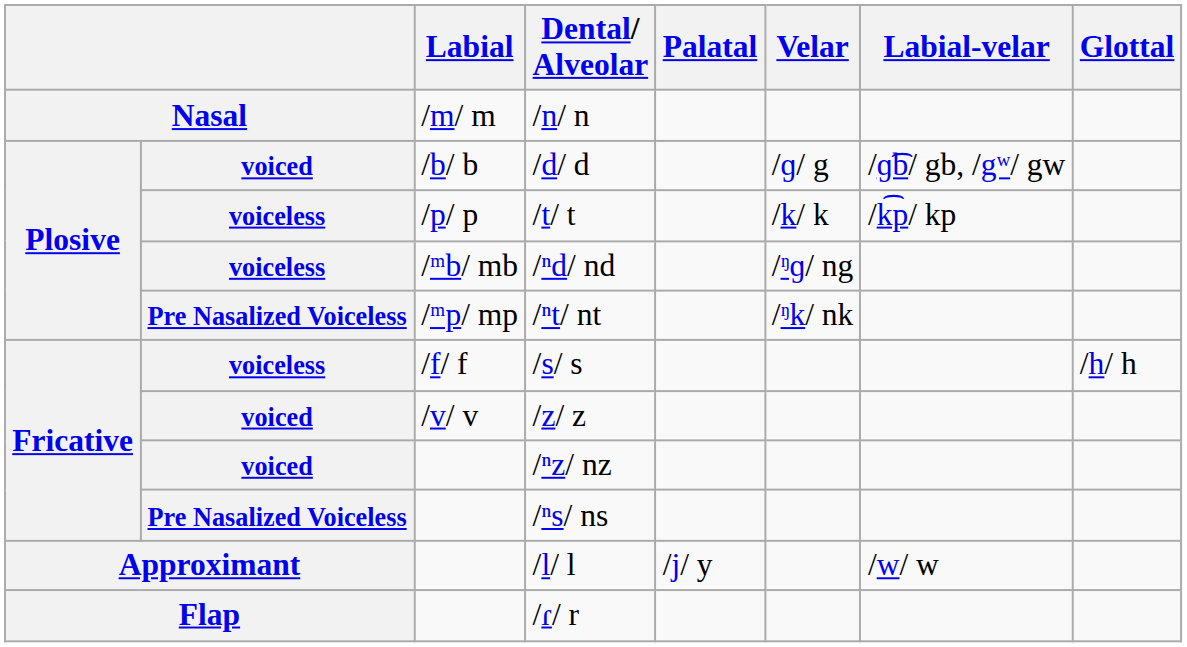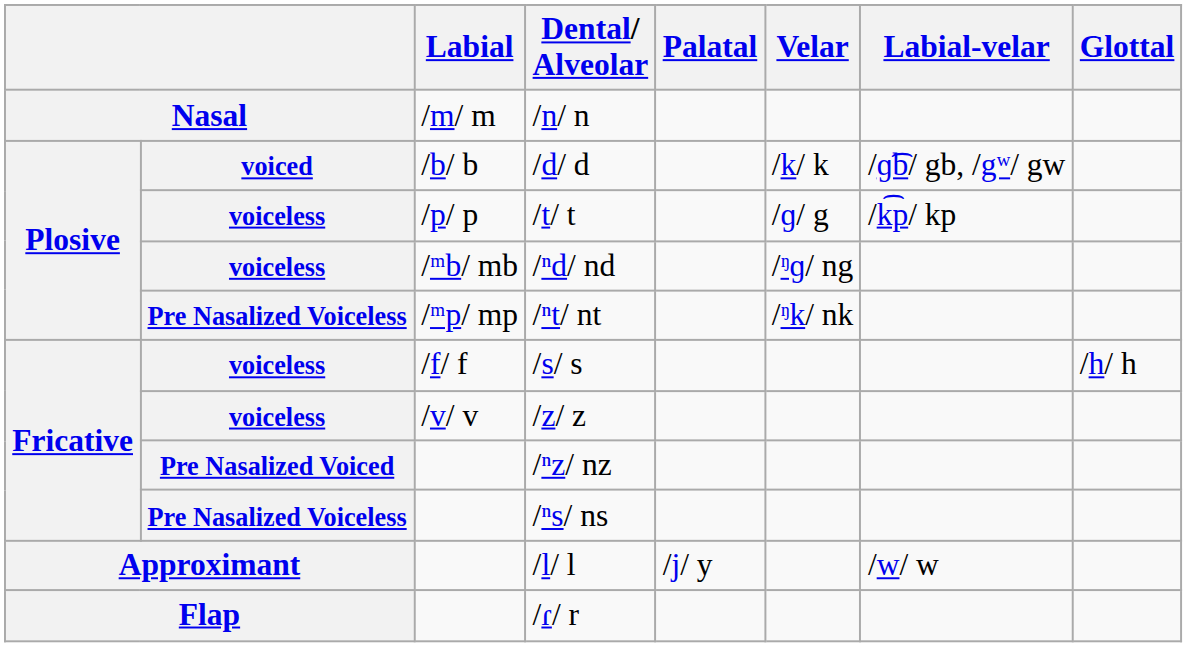/d/ d | Velar: /ɡ/ g -> /k/ k
/t/ t | Velar: /k/ k -> /ɡ/ g
/z/ z | column 2: voiced -> voiceless
/ⁿz/ nz | column 2: voiced -> Pre Nasalized Voiced
